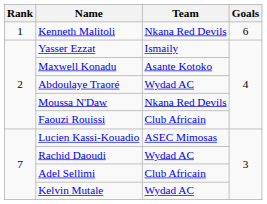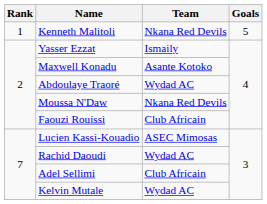Kenneth Malitoli | Goals: 6 -> 5
